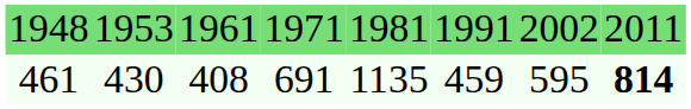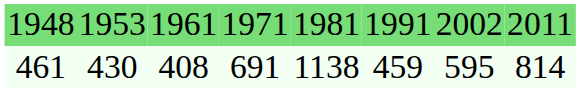461 | column 5: 1135 -> 1138
461 | column 8: bold -> normal
